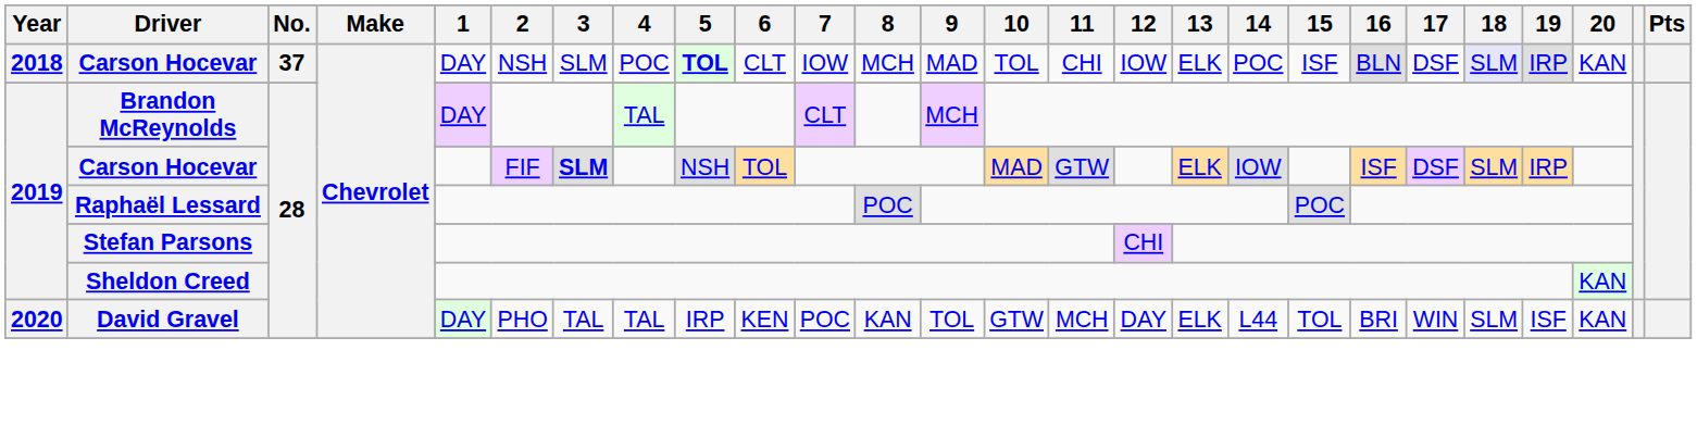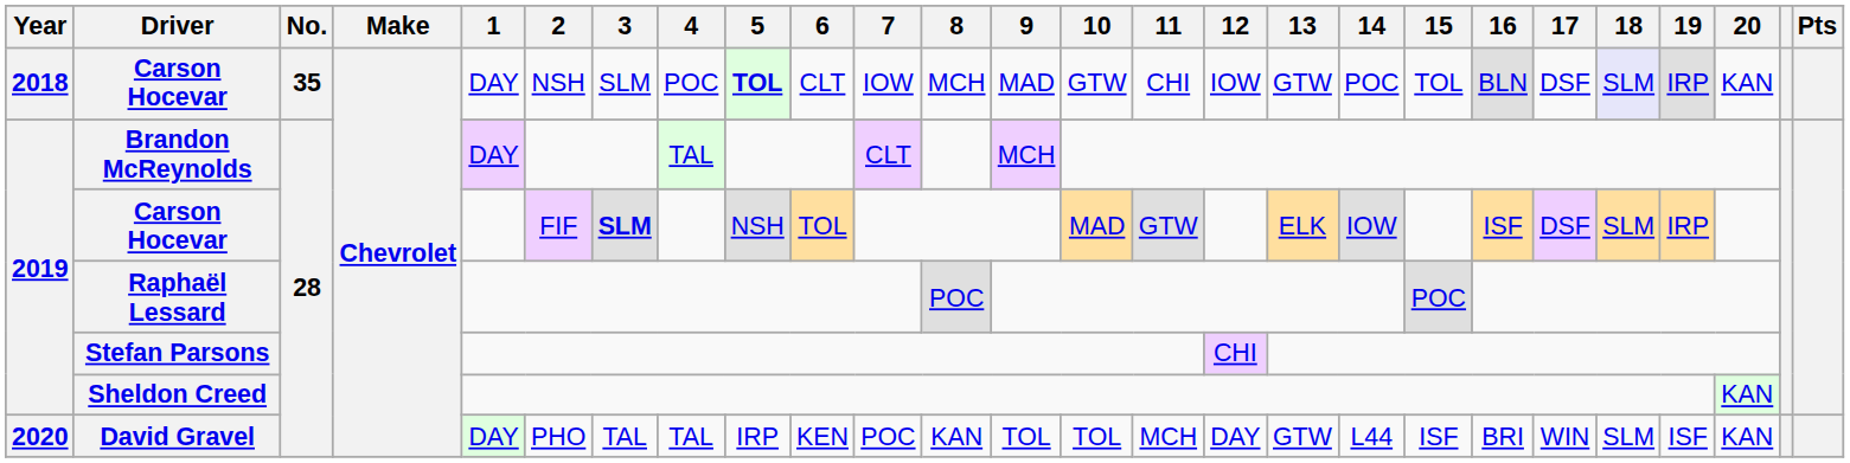2018 / Carson Hocevar | No.: 37 -> 35
2018 / Carson Hocevar | 10: TOL -> GTW
2018 / Carson Hocevar | 13: ELK -> GTW
2018 / Carson Hocevar | 15: ISF -> TOL
David Gravel | 10: GTW -> TOL
David Gravel | 13: ELK -> GTW
David Gravel | 15: TOL -> ISF
